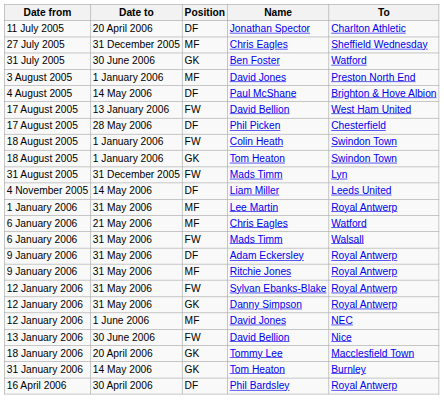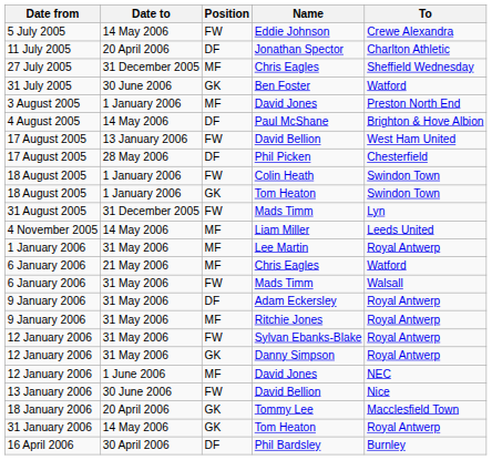+ row: 5 July 2005 | 14 May 2006 | FW | Eddie Johnson | Crewe Alexandra
Liam Miller | Position: DF -> MF
31 January 2006 / Tom Heaton | To: Burnley -> Royal Antwerp
Phil Bardsley | To: Royal Antwerp -> Burnley
